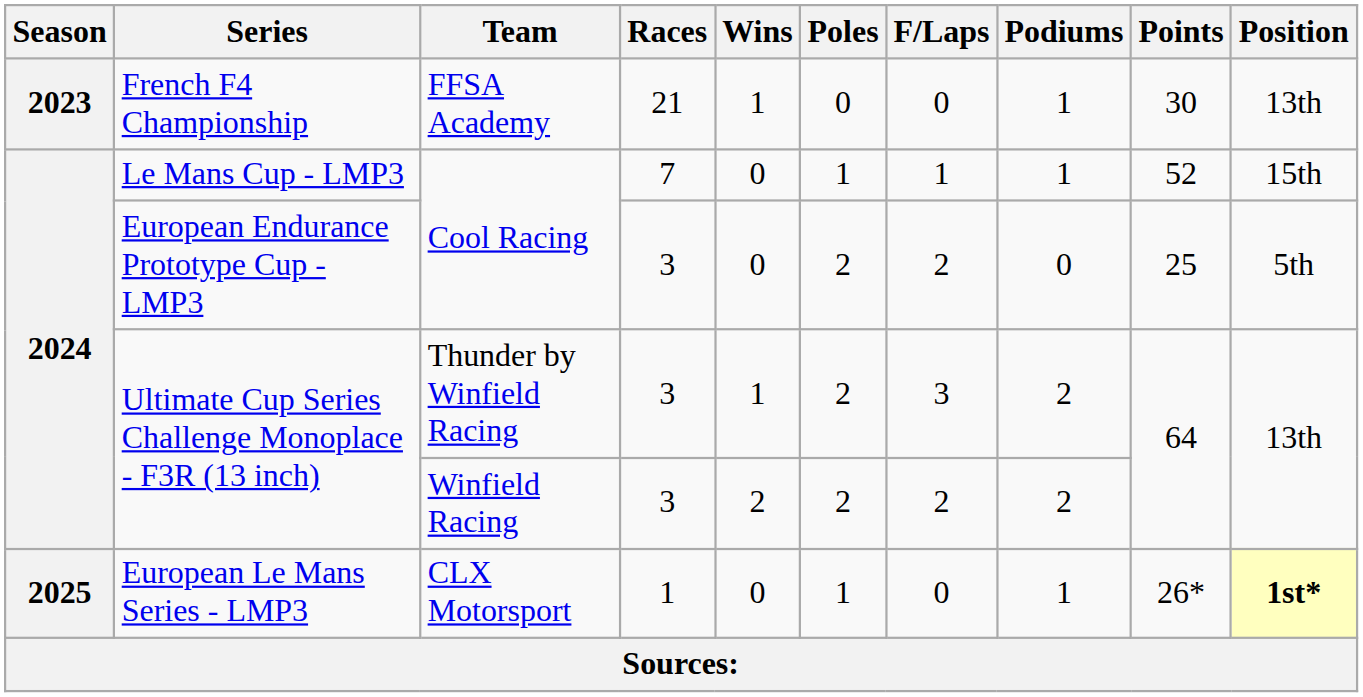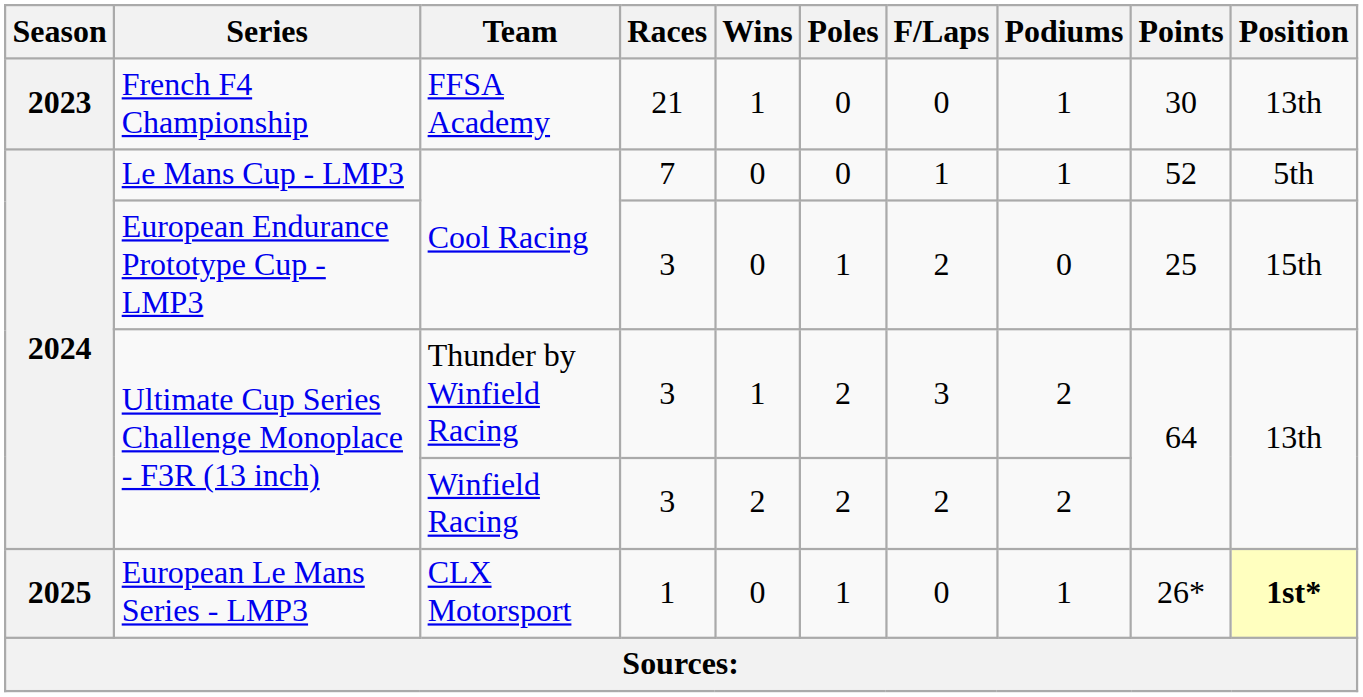Le Mans Cup - LMP3 | Poles: 1 -> 0
Le Mans Cup - LMP3 | Position: 15th -> 5th
European Endurance Prototype Cup - LMP3 | Poles: 2 -> 1
European Endurance Prototype Cup - LMP3 | Position: 5th -> 15th
